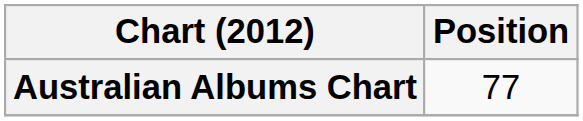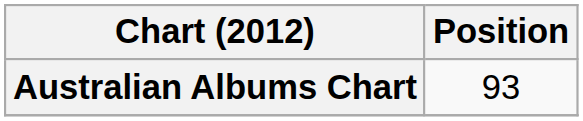Australian Albums Chart | Position: 77 -> 93
